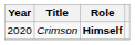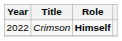Crimson | Year: 2020 -> 2022
